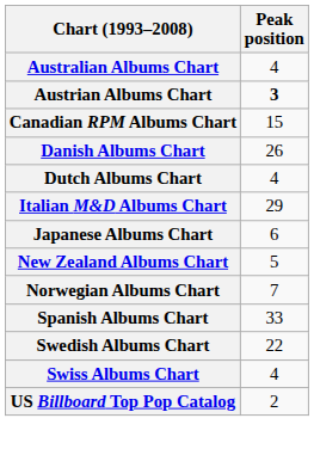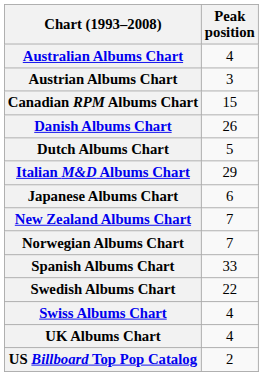Austrian Albums Chart | Peak position: bold -> normal
Dutch Albums Chart | Peak position: 4 -> 5
New Zealand Albums Chart | Peak position: 5 -> 7
+ row: UK Albums Chart | 4
